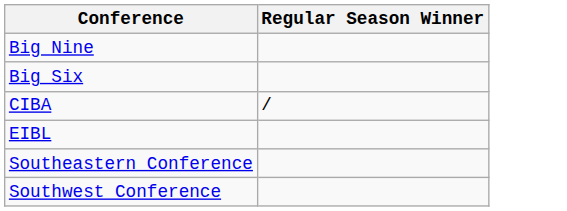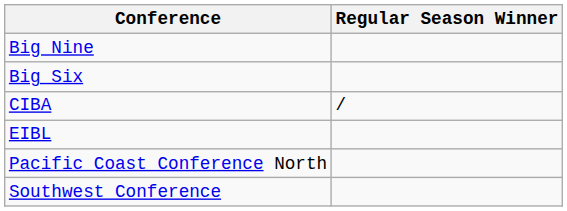+ row: Pacific Coast Conference North
- row: Southeastern Conference
